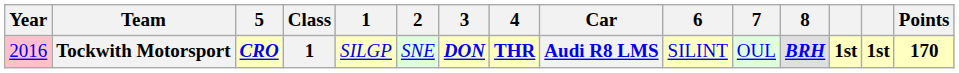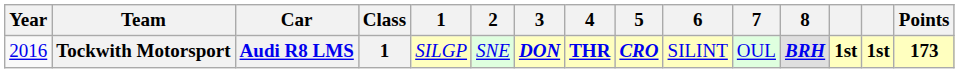columns swapped: Car <-> 5
Tockwith Motorsport | Year: pink background -> no background
Tockwith Motorsport | Points: 170 -> 173
